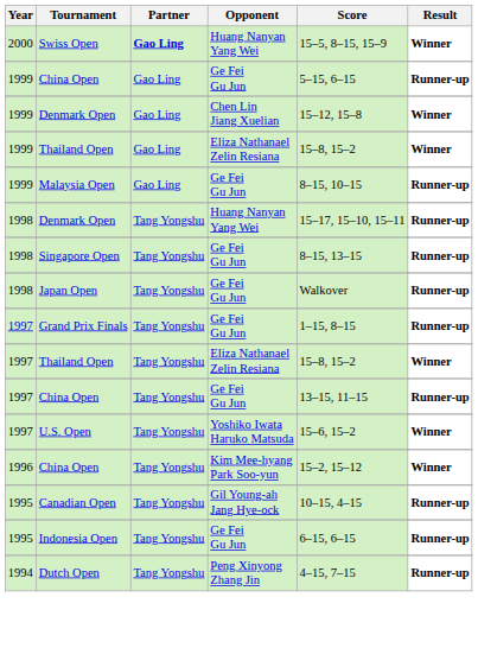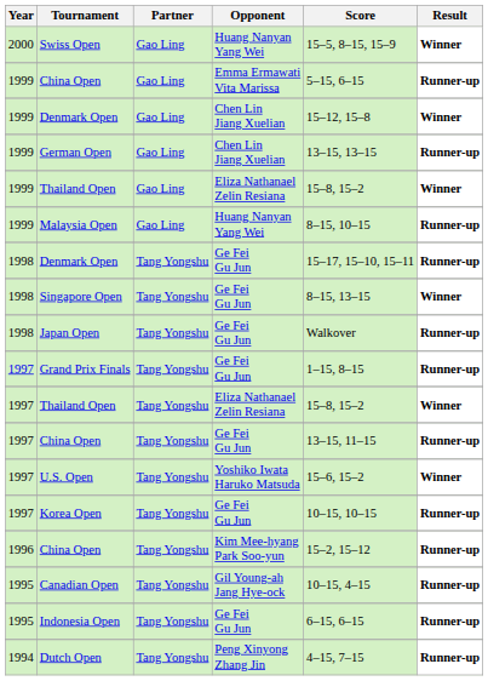Swiss Open | Partner: bold -> normal
1999 / China Open | Opponent: Ge Fei Gu Jun -> Emma Ermawati Vita Marissa
+ row: 1999 | German Open | Gao Ling | Chen Lin Jiang Xuelian | 13–15, 13–15 | Runner-up
Malaysia Open | Opponent: Ge Fei Gu Jun -> Huang Nanyan Yang Wei
1998 / Denmark Open | Opponent: Huang Nanyan Yang Wei -> Ge Fei Gu Jun
Singapore Open | Result: Runner-up -> Winner
+ row: 1997 | Korea Open | Tang Yongshu | Ge Fei Gu Jun | 10–15, 10–15 | Runner-up
1996 / China Open | Result: Winner -> Runner-up
